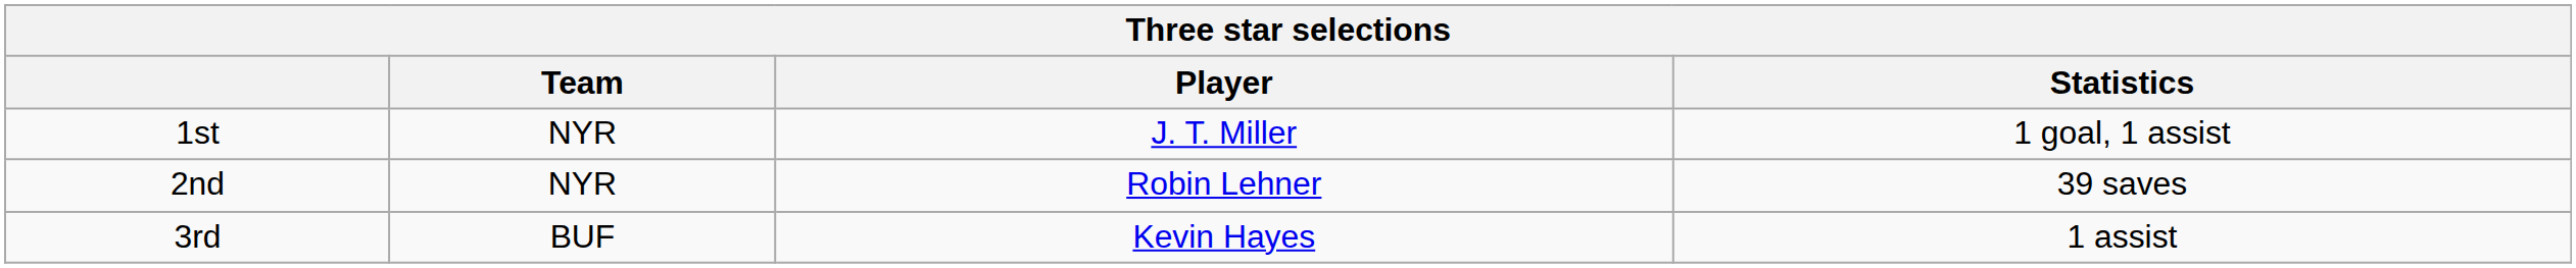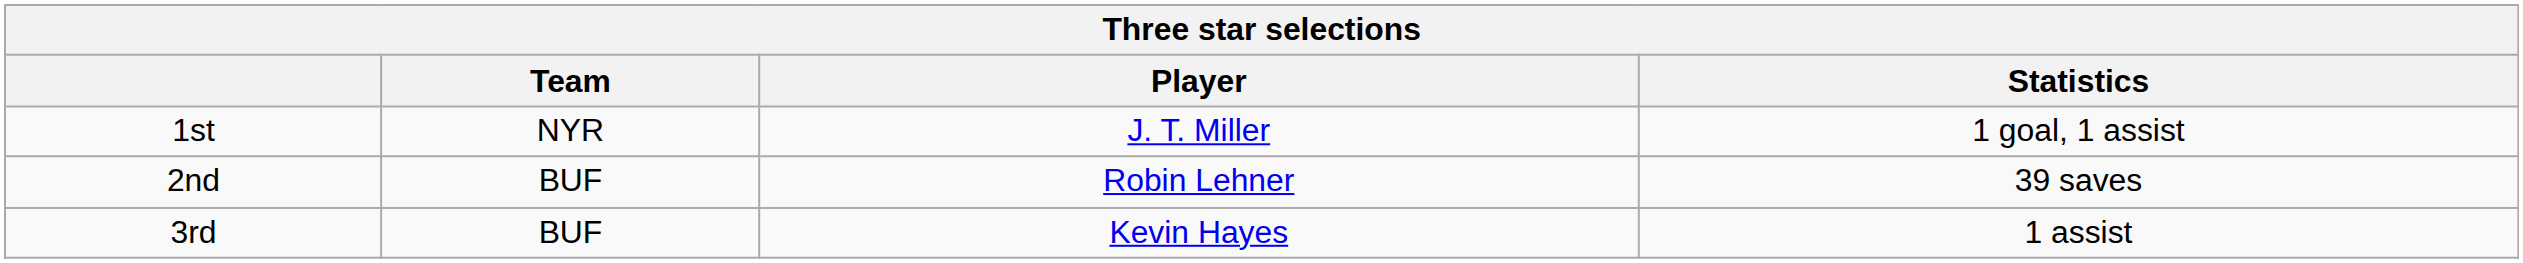2nd | Team: NYR -> BUF
